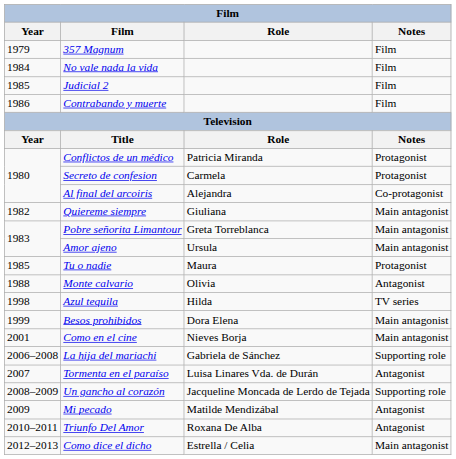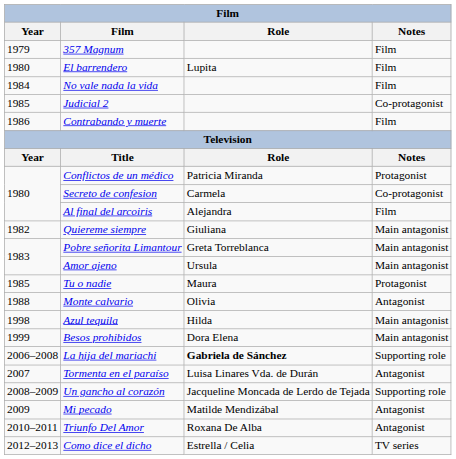+ row: 1980 | El barrendero | Lupita | Film
Judicial 2 | Notes: Film -> Co-protagonist
Secreto de confesion | Notes: Protagonist -> Co-protagonist
Al final del arcoiris | Notes: Co-protagonist -> Film
Azul tequila | Notes: TV series -> Main antagonist
- row: 2001 | Como en el cine | Nieves Borja | Main antagonist
La hija del mariachi | Role: normal -> bold
Como dice el dicho | Notes: Main antagonist -> TV series
